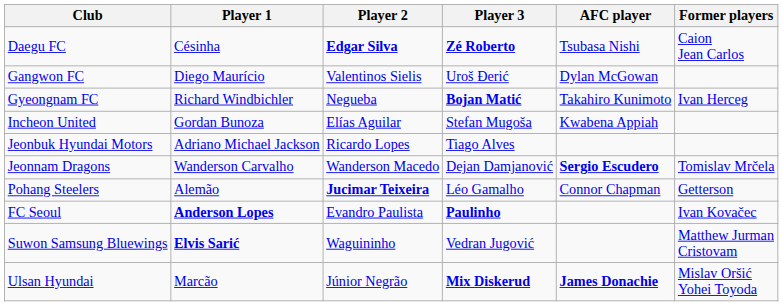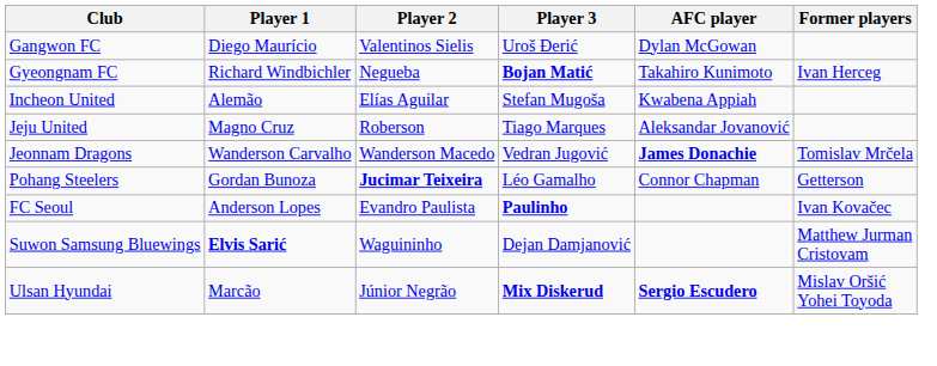- row: Daegu FC | Césinha | Edgar Silva | Zé Roberto | Tsubasa Nishi | Caion Jean Carlos
Incheon United | Player 1: Gordan Bunoza -> Alemão
+ row: Jeju United | Magno Cruz | Roberson | Tiago Marques | Aleksandar Jovanović
- row: Jeonbuk Hyundai Motors | Adriano Michael Jackson | Ricardo Lopes | Tiago Alves
Jeonnam Dragons | Player 3: Dejan Damjanović -> Vedran Jugović
Jeonnam Dragons | AFC player: Sergio Escudero -> James Donachie
Pohang Steelers | Player 1: Alemão -> Gordan Bunoza
FC Seoul | Player 1: bold -> normal
Suwon Samsung Bluewings | Player 3: Vedran Jugović -> Dejan Damjanović
Ulsan Hyundai | AFC player: James Donachie -> Sergio Escudero
